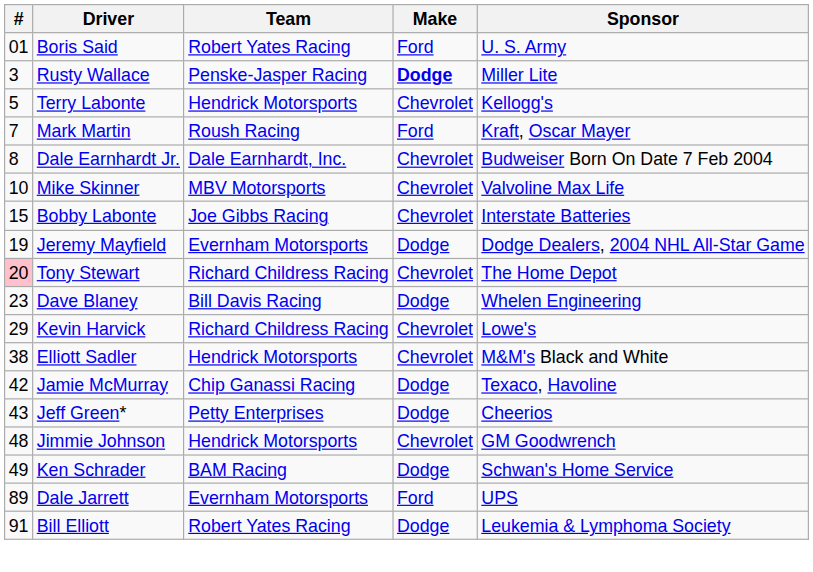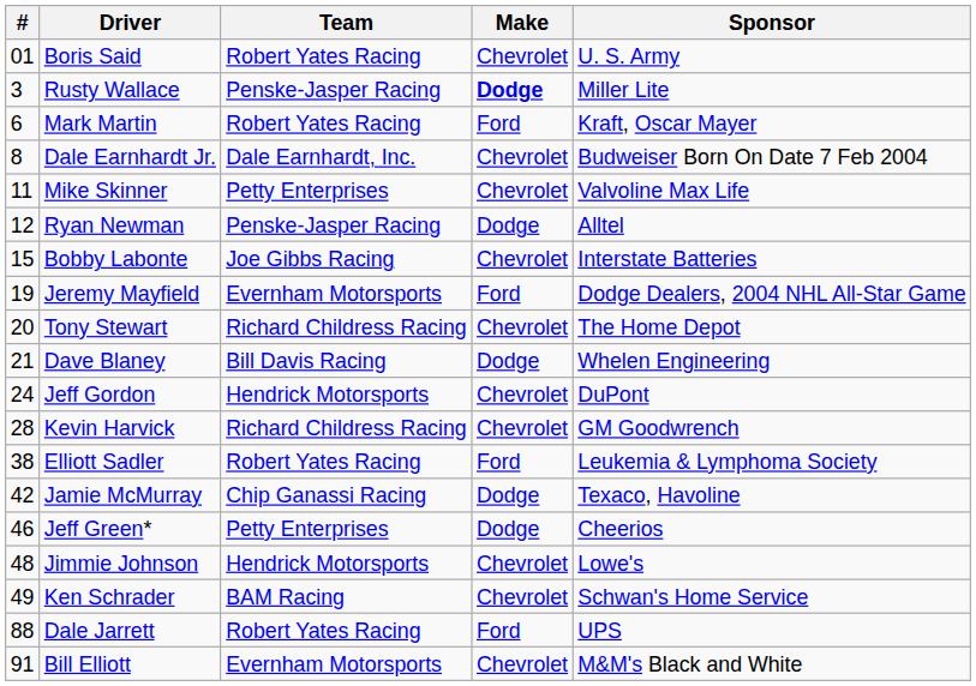Boris Said | Make: Ford -> Chevrolet
- row: 5 | Terry Labonte | Hendrick Motorsports | Chevrolet | Kellogg's
Mark Martin | #: 7 -> 6
Mark Martin | Team: Roush Racing -> Robert Yates Racing
Mike Skinner | #: 10 -> 11
Mike Skinner | Team: MBV Motorsports -> Petty Enterprises
+ row: 12 | Ryan Newman | Penske-Jasper Racing | Dodge | Alltel
Jeremy Mayfield | Make: Dodge -> Ford
Tony Stewart | #: pink background -> no background
Dave Blaney | #: 23 -> 21
+ row: 24 | Jeff Gordon | Hendrick Motorsports | Chevrolet | DuPont
Kevin Harvick | #: 29 -> 28
Kevin Harvick | Sponsor: Lowe's -> GM Goodwrench
Elliott Sadler | Team: Hendrick Motorsports -> Robert Yates Racing
Elliott Sadler | Make: Chevrolet -> Ford
Elliott Sadler | Sponsor: M&M's Black and White -> Leukemia & Lymphoma Society
Jeff Green* | #: 43 -> 46
Jimmie Johnson | Sponsor: GM Goodwrench -> Lowe's
Ken Schrader | Make: Dodge -> Chevrolet
Dale Jarrett | #: 89 -> 88
Dale Jarrett | Team: Evernham Motorsports -> Robert Yates Racing
Bill Elliott | Team: Robert Yates Racing -> Evernham Motorsports
Bill Elliott | Make: Dodge -> Chevrolet
Bill Elliott | Sponsor: Leukemia & Lymphoma Society -> M&M's Black and White
